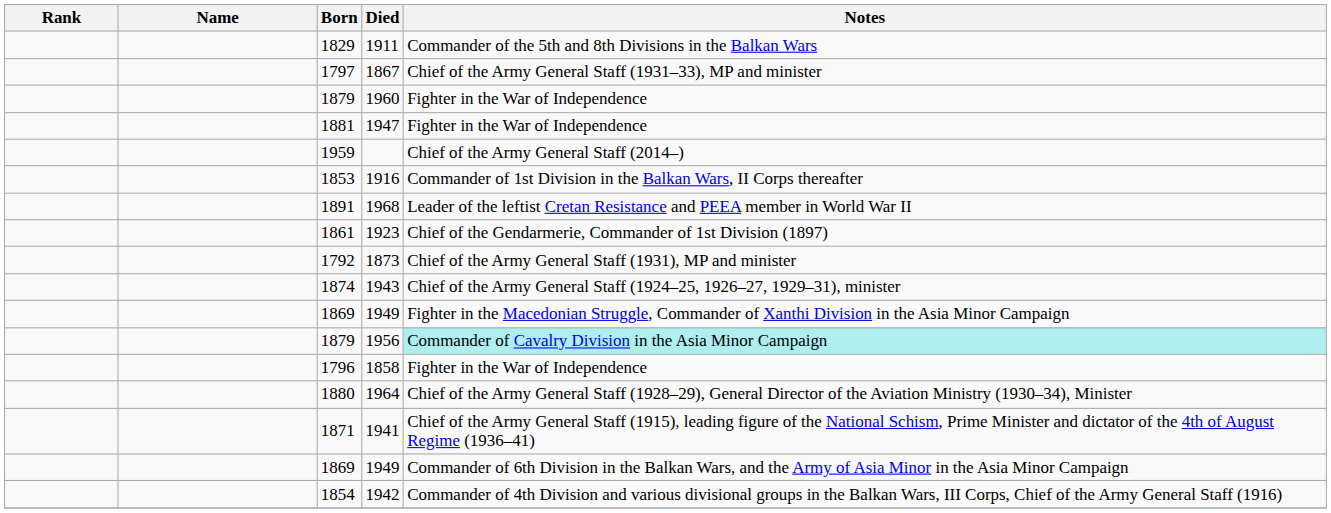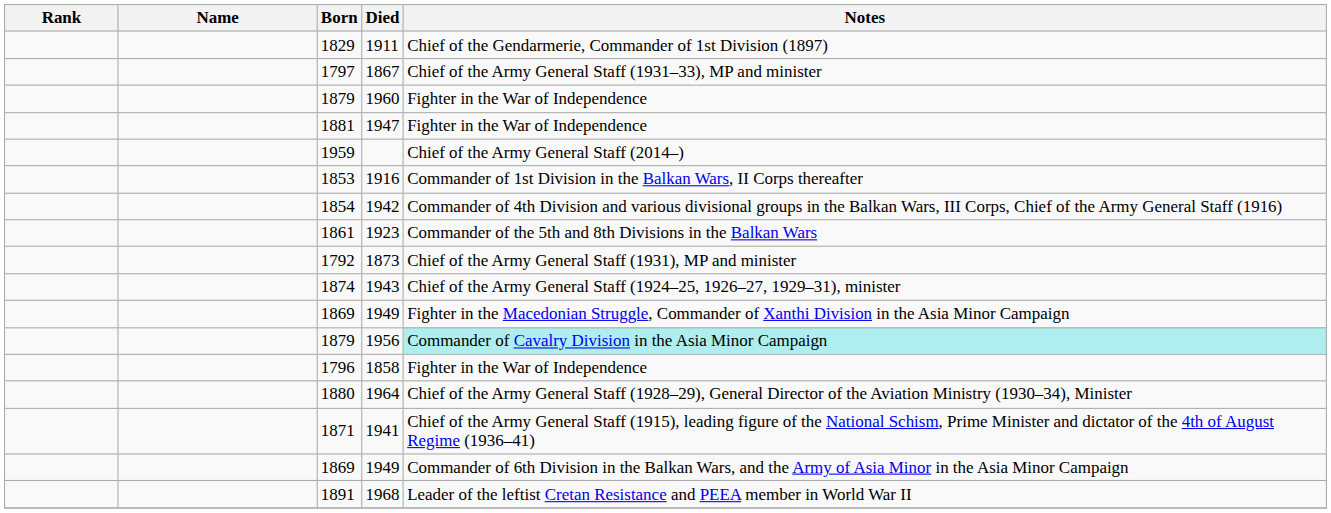1911 | Notes: Commander of the 5th and 8th Divisions in the Balkan Wars -> Chief of the Gendarmerie, Commander of 1st Division (1897)
rows swapped: 1968 <-> 1942
1923 | Notes: Chief of the Gendarmerie, Commander of 1st Division (1897) -> Commander of the 5th and 8th Divisions in the Balkan Wars
